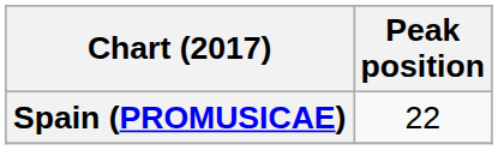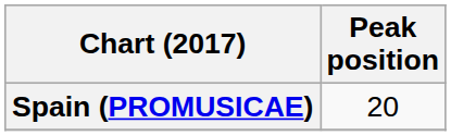Spain (PROMUSICAE) | Peak position: 22 -> 20
